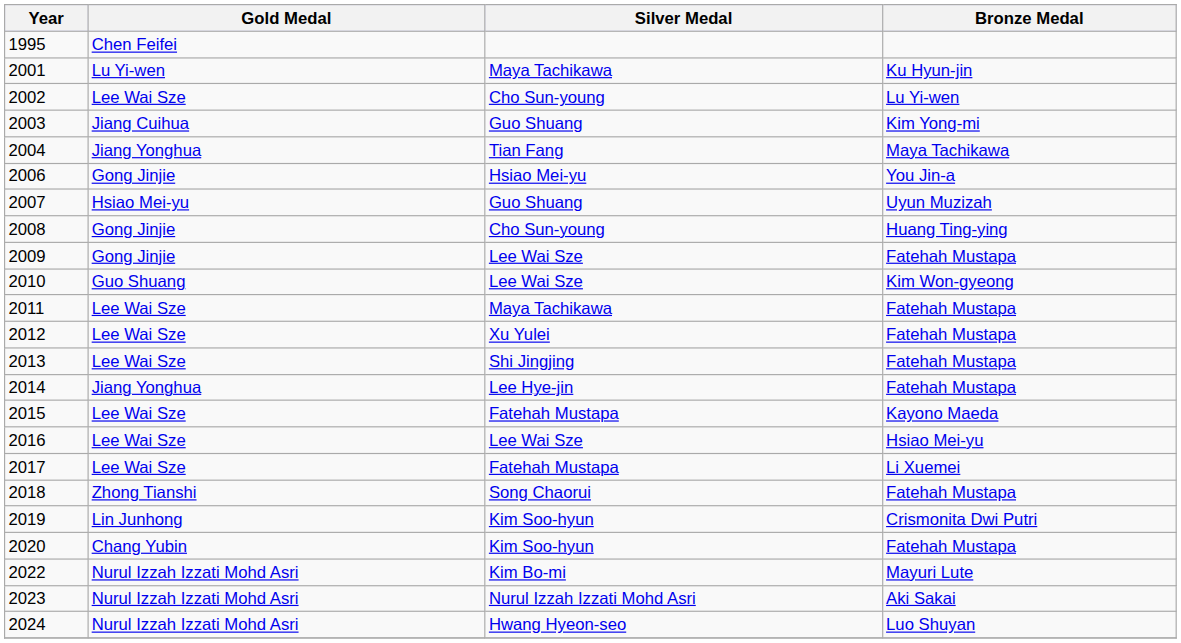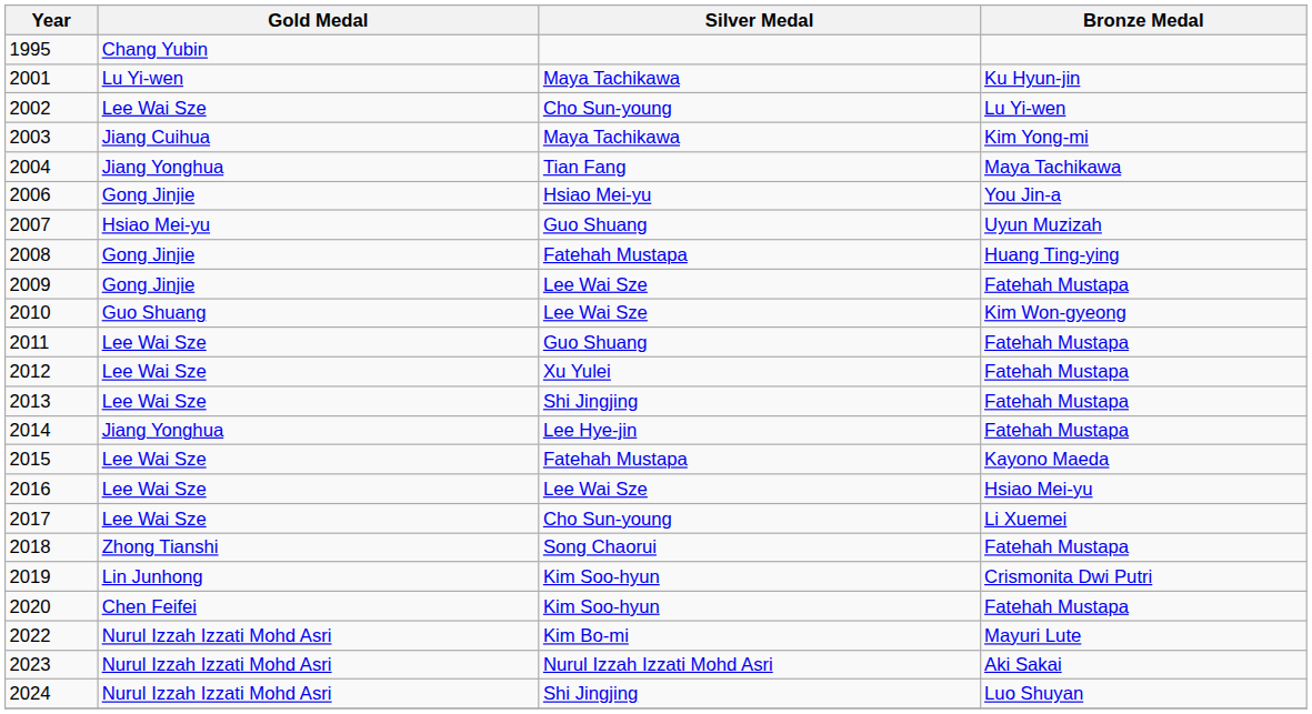1995 | Gold Medal: Chen Feifei -> Chang Yubin
2003 | Silver Medal: Guo Shuang -> Maya Tachikawa
2008 | Silver Medal: Cho Sun-young -> Fatehah Mustapa
2011 | Silver Medal: Maya Tachikawa -> Guo Shuang
2017 | Silver Medal: Fatehah Mustapa -> Cho Sun-young
2020 | Gold Medal: Chang Yubin -> Chen Feifei
2024 | Silver Medal: Hwang Hyeon-seo -> Shi Jingjing
